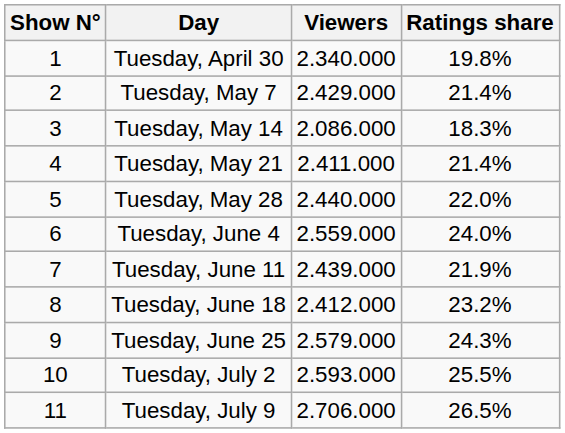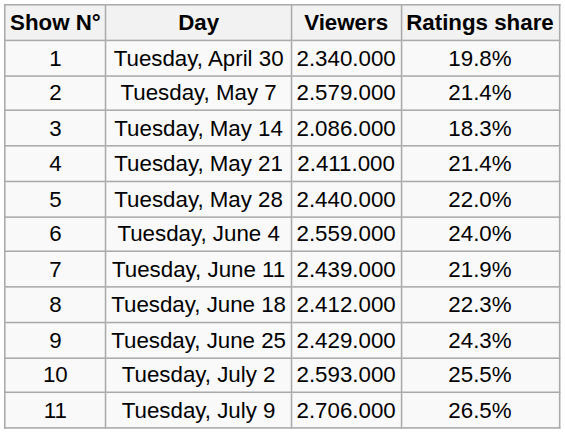Tuesday, May 7 | Viewers: 2.429.000 -> 2.579.000
Tuesday, June 18 | Ratings share: 23.2% -> 22.3%
Tuesday, June 25 | Viewers: 2.579.000 -> 2.429.000
